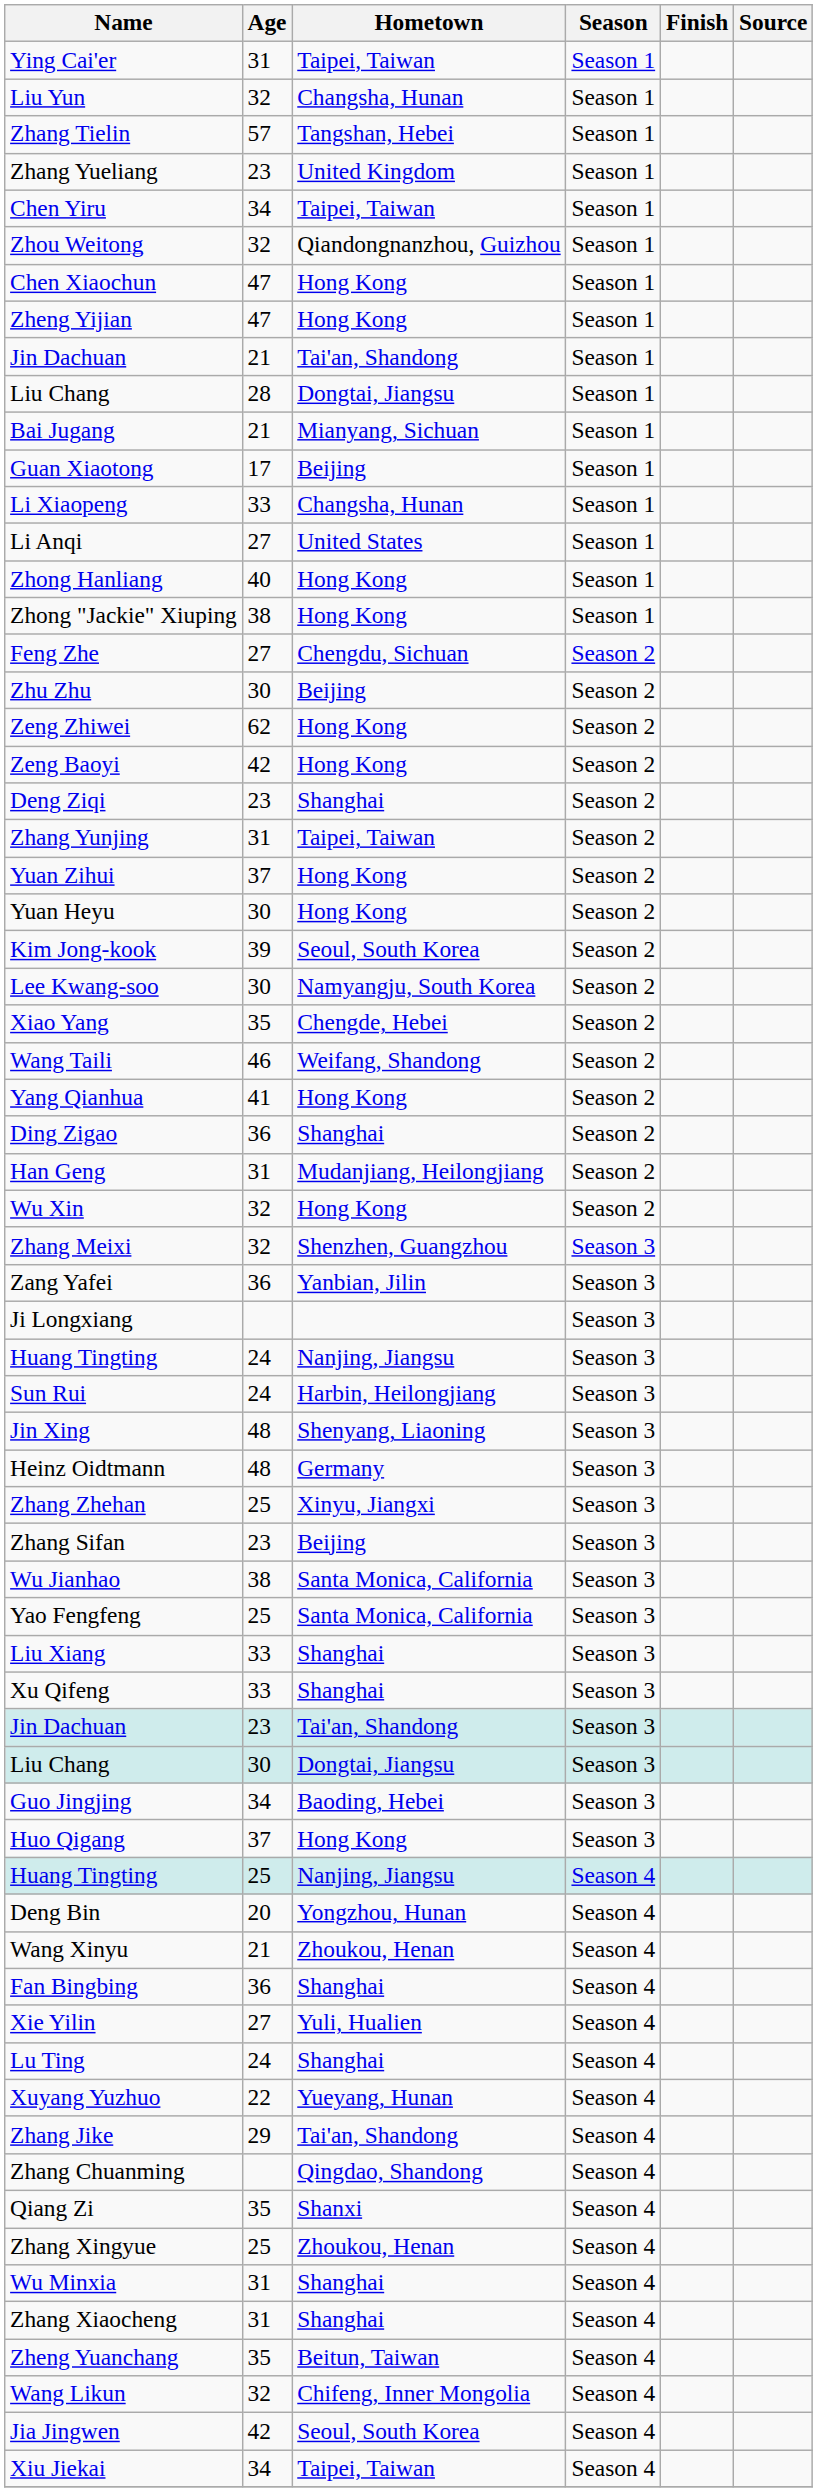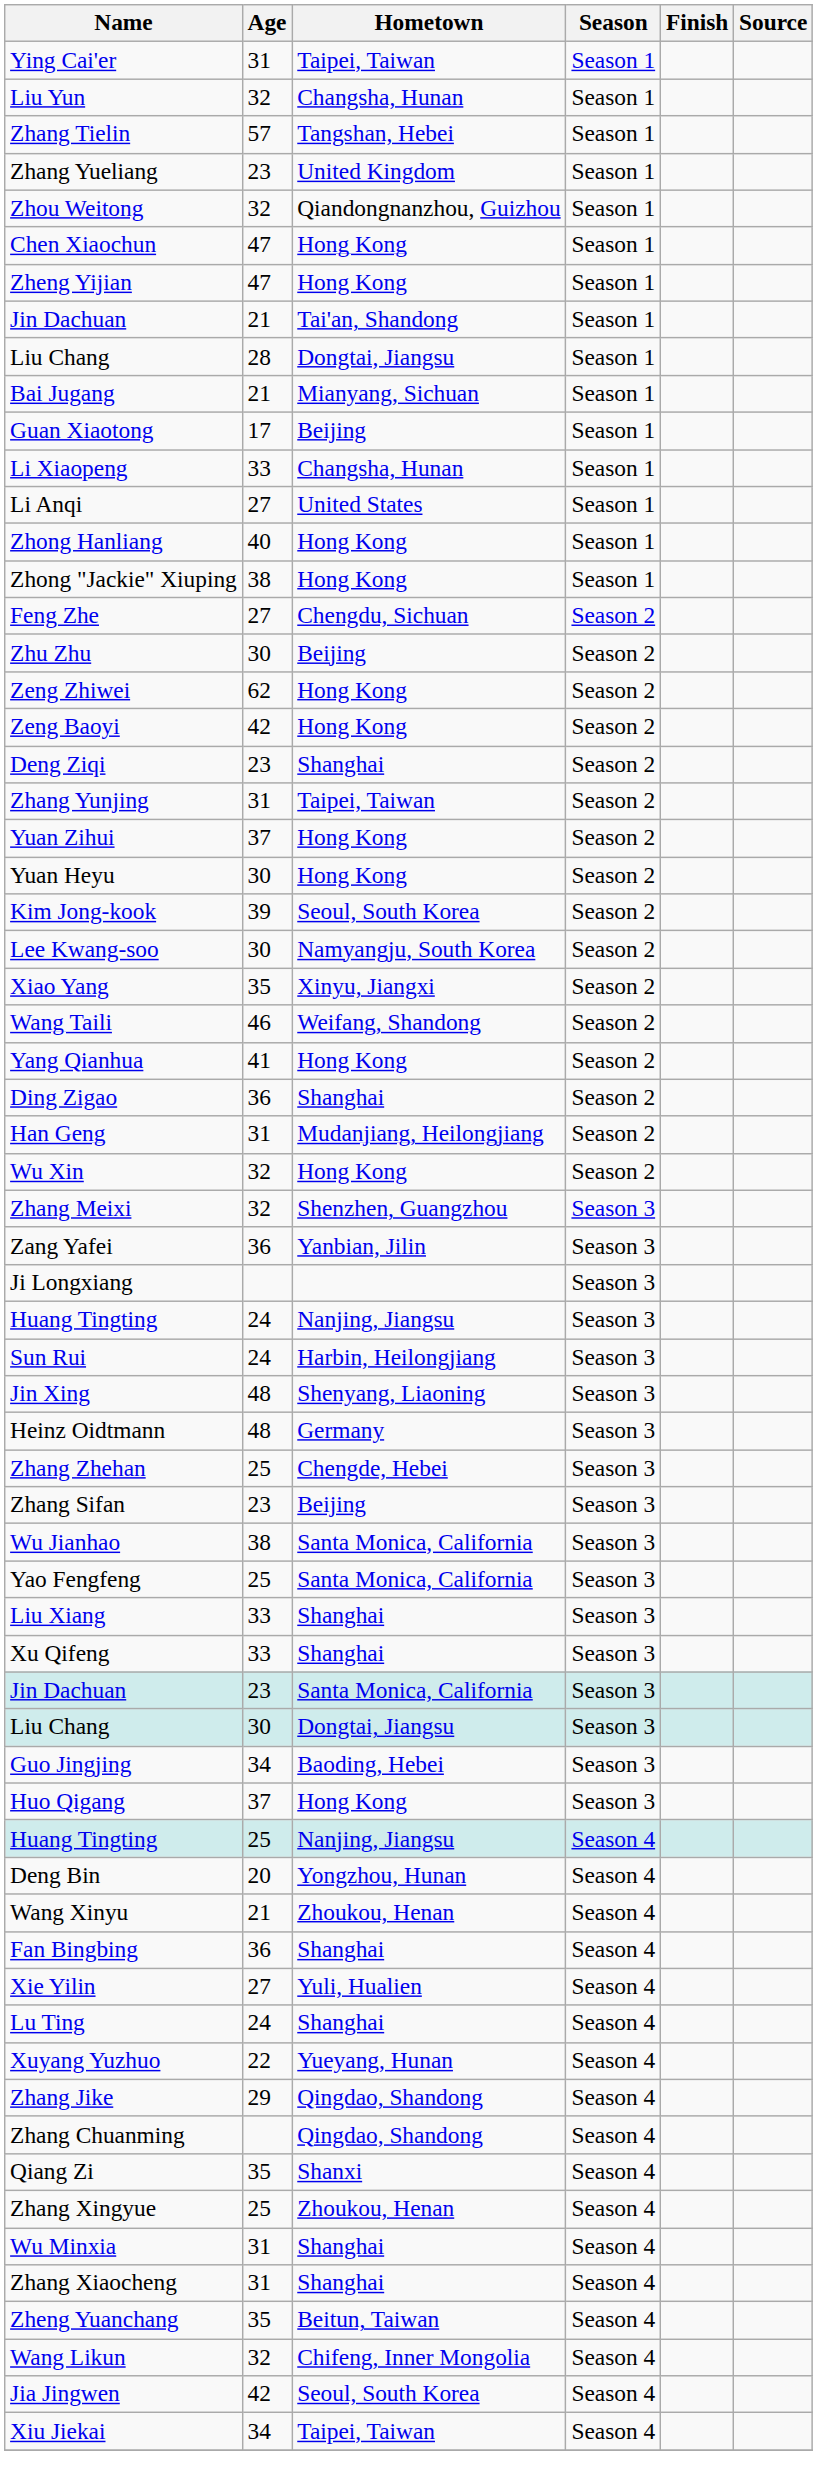- row: Chen Yiru | 34 | Taipei, Taiwan | Season 1
Xiao Yang | Hometown: Chengde, Hebei -> Xinyu, Jiangxi
Zhang Zhehan | Hometown: Xinyu, Jiangxi -> Chengde, Hebei
Jin Dachuan / 23 | Hometown: Tai'an, Shandong -> Santa Monica, California
Zhang Jike | Hometown: Tai'an, Shandong -> Qingdao, Shandong
